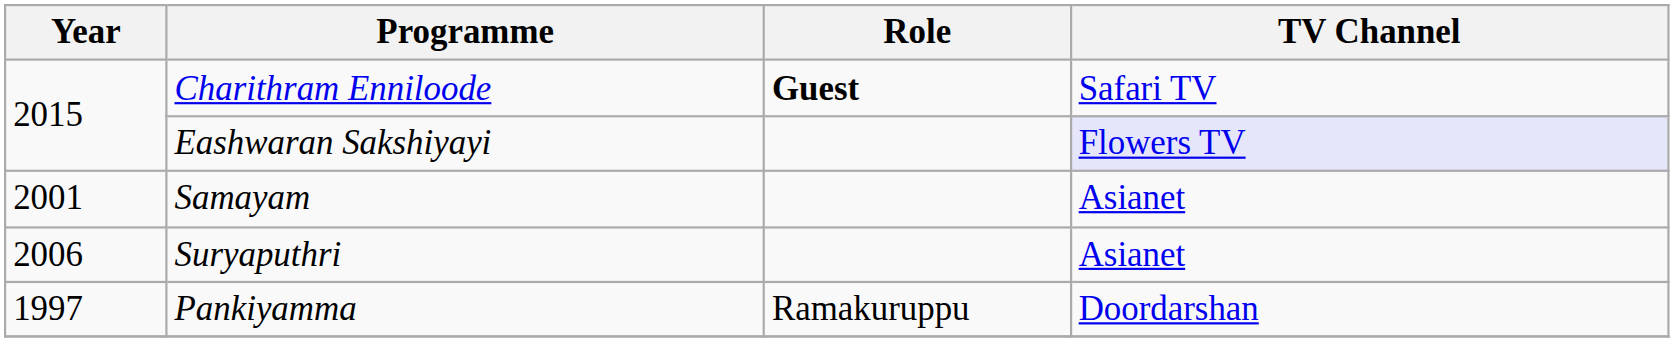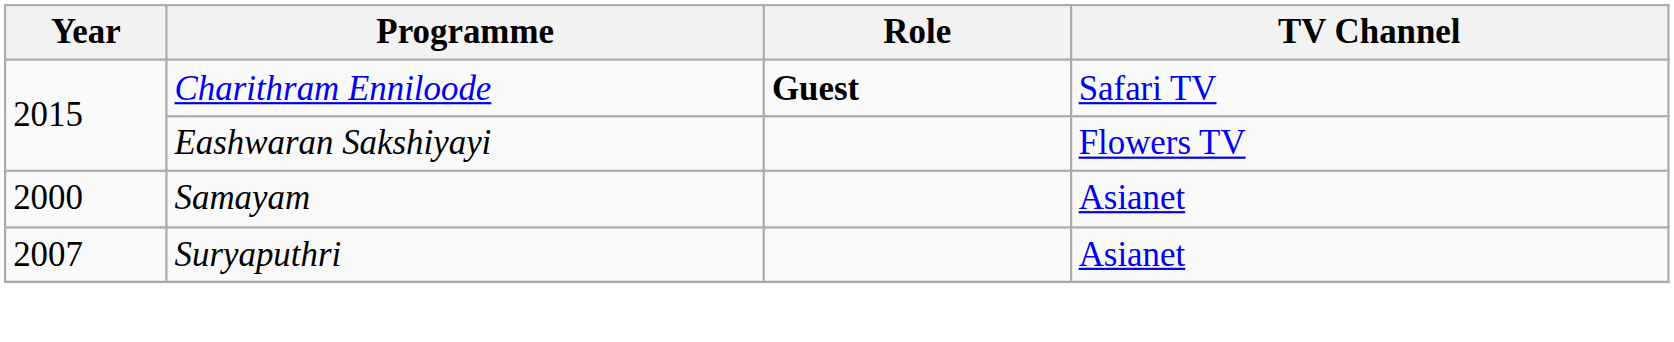Eashwaran Sakshiyayi | TV Channel: lavender background -> no background
Samayam | Year: 2001 -> 2000
Suryaputhri | Year: 2006 -> 2007
- row: 1997 | Pankiyamma | Ramakuruppu | Doordarshan
